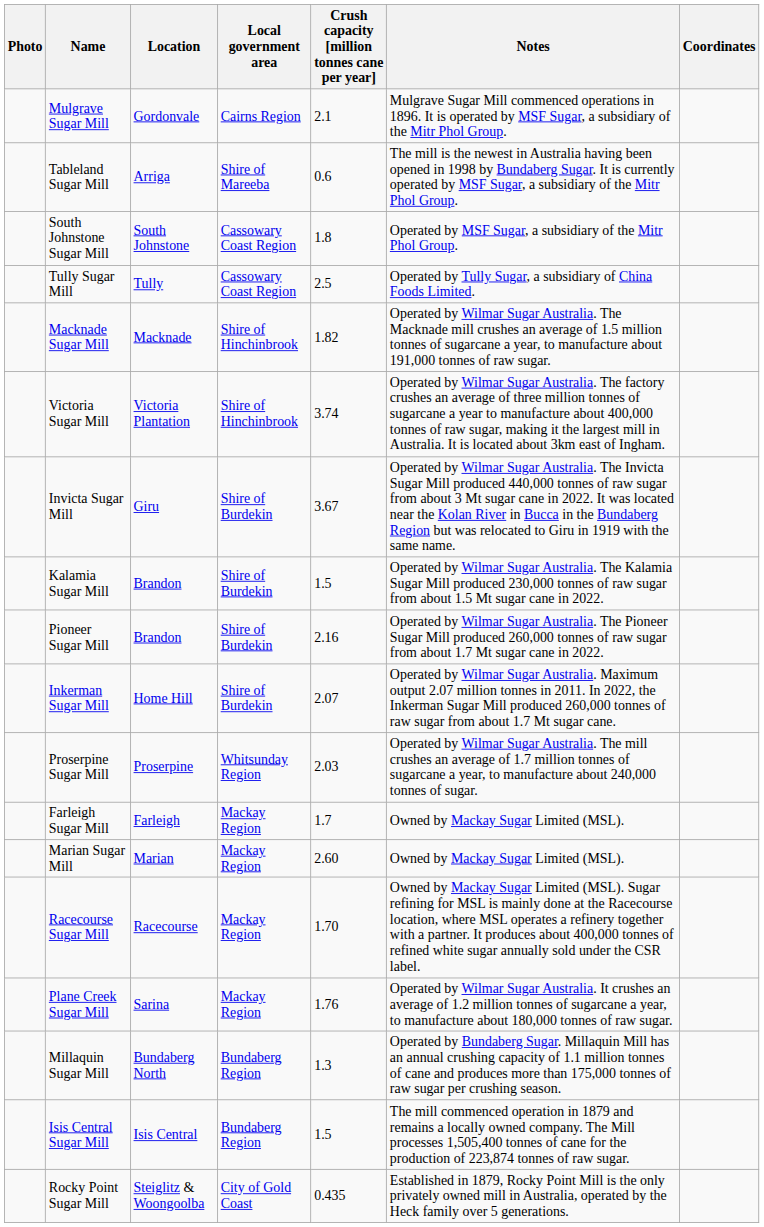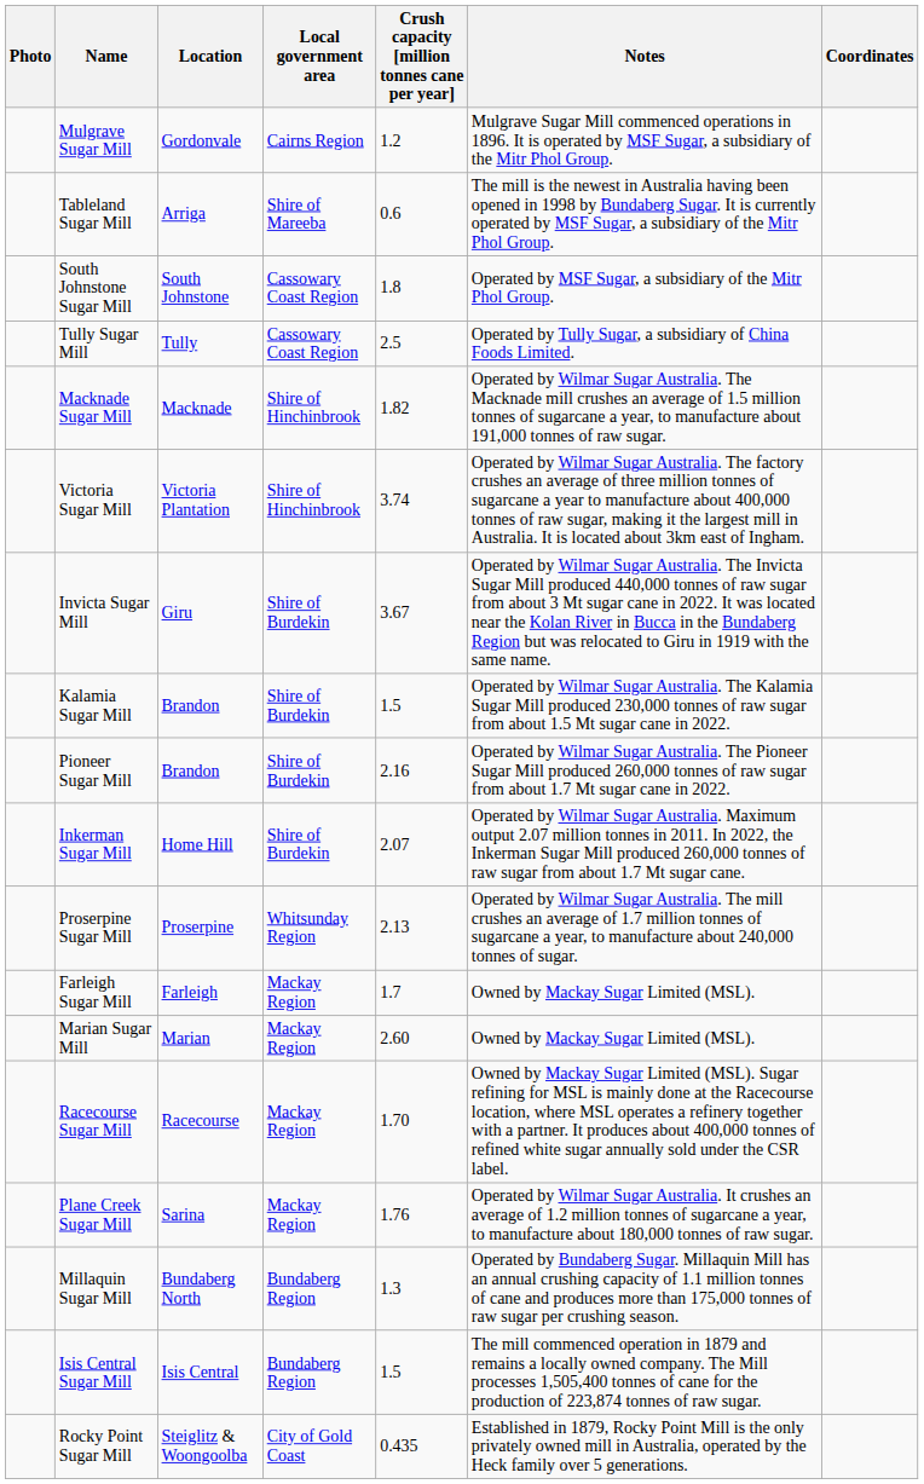Mulgrave Sugar Mill | Crush capacity [million tonnes cane per year]: 2.1 -> 1.2
Proserpine Sugar Mill | Crush capacity [million tonnes cane per year]: 2.03 -> 2.13
